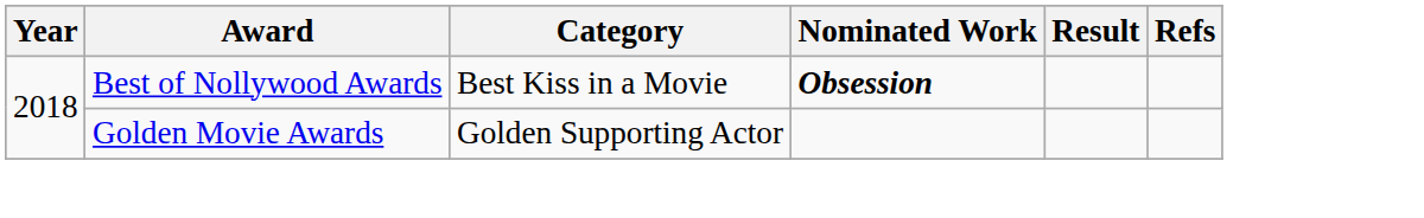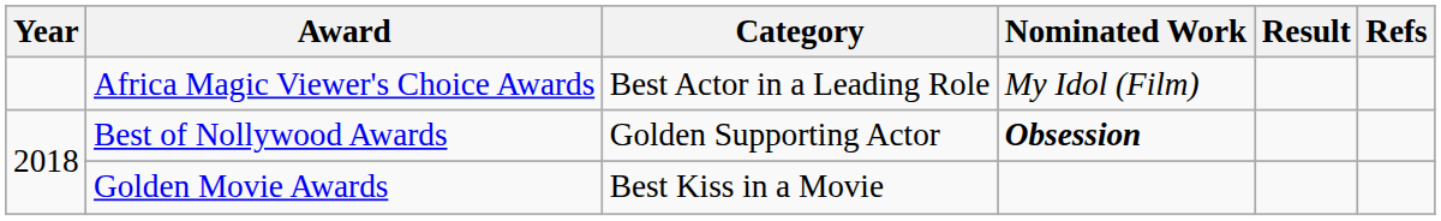+ row: Africa Magic Viewer's Choice Awards | Best Actor in a Leading Role | My Idol (Film)
Best of Nollywood Awards | Category: Best Kiss in a Movie -> Golden Supporting Actor
Golden Movie Awards | Category: Golden Supporting Actor -> Best Kiss in a Movie
